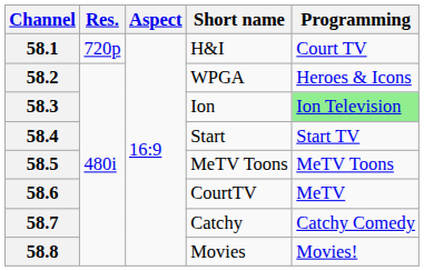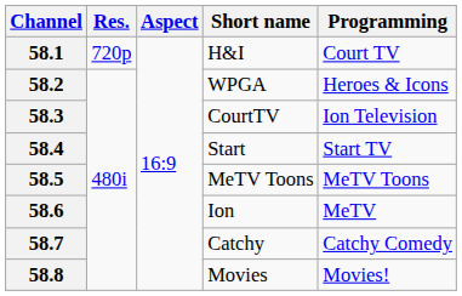58.3 | Short name: Ion -> CourtTV
58.3 | Programming: lightgreen background -> no background
58.6 | Short name: CourtTV -> Ion
